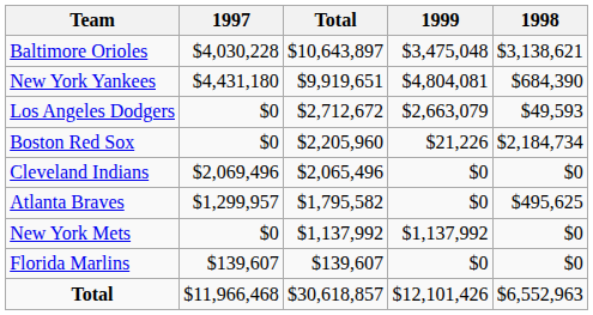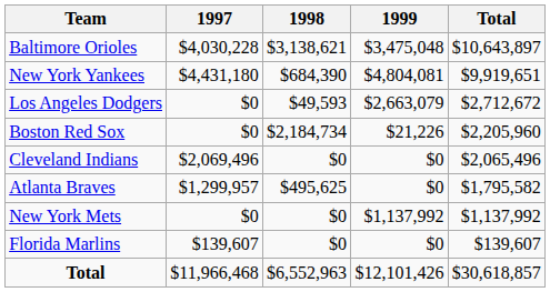columns swapped: 1998 <-> Total
